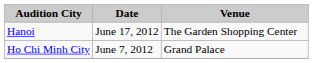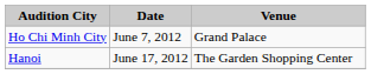rows swapped: Ho Chi Minh City <-> Hanoi
